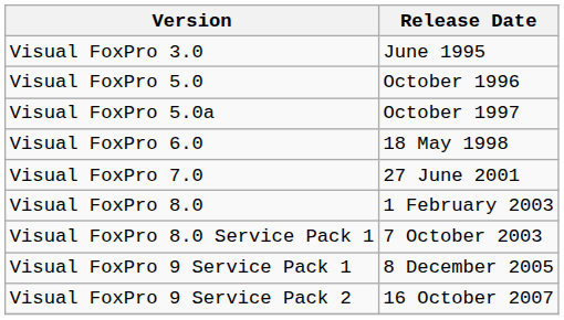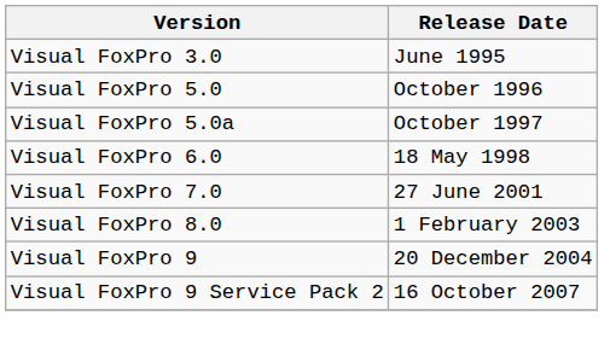- row: Visual FoxPro 8.0 Service Pack 1 | 7 October 2003
+ row: Visual FoxPro 9 | 20 December 2004
- row: Visual FoxPro 9 Service Pack 1 | 8 December 2005
